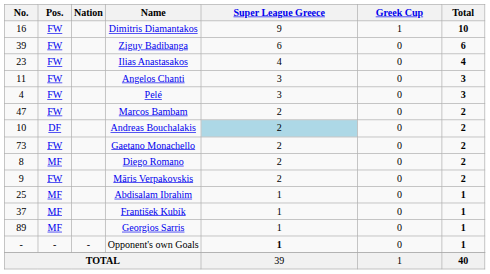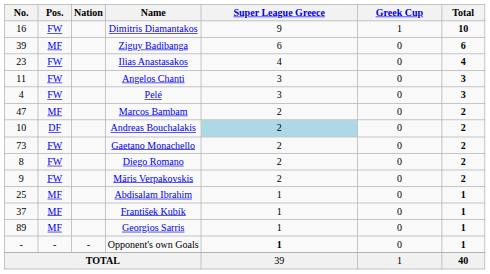Ziguy Badibanga | Pos.: FW -> MF
Marcos Bambam | Pos.: FW -> MF
Diego Romano | Pos.: MF -> FW
